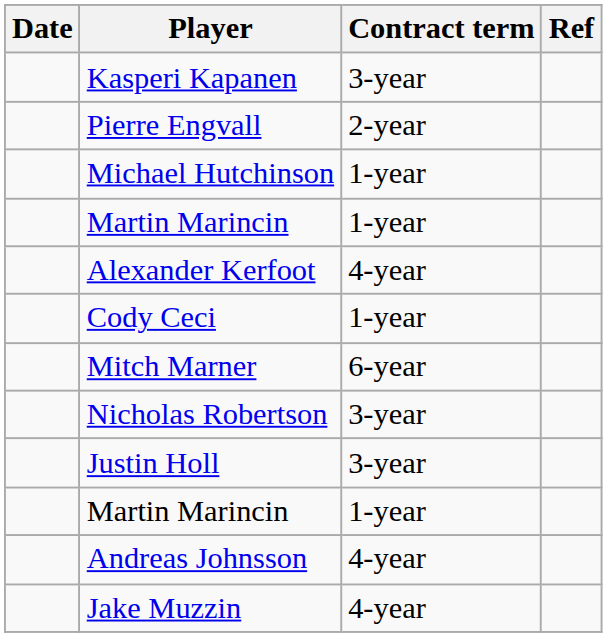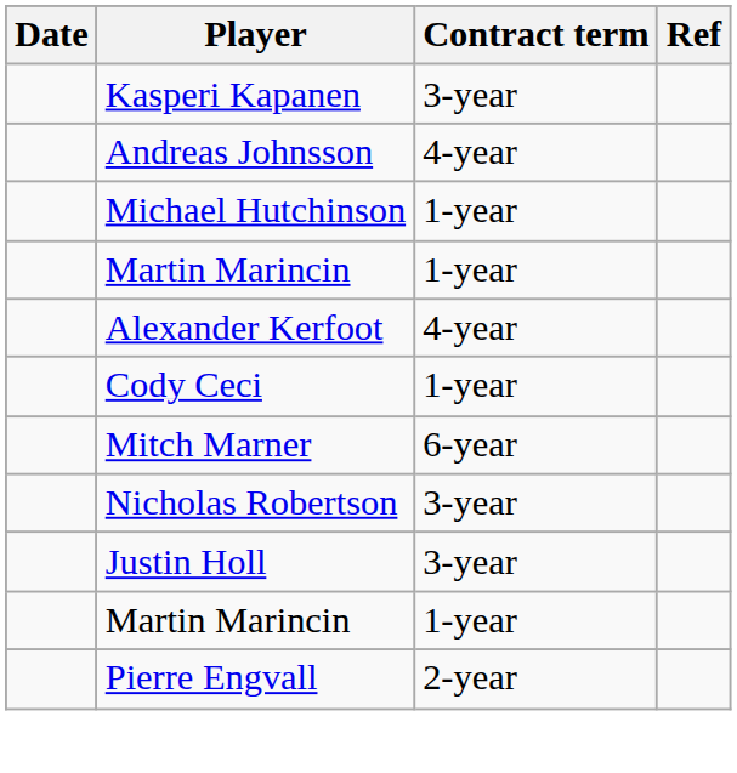rows swapped: Andreas Johnsson <-> Pierre Engvall
- row: Jake Muzzin | 4-year
